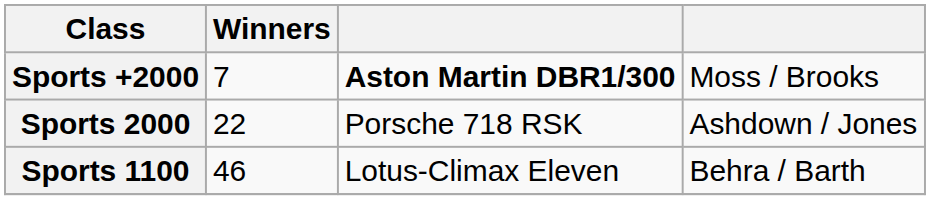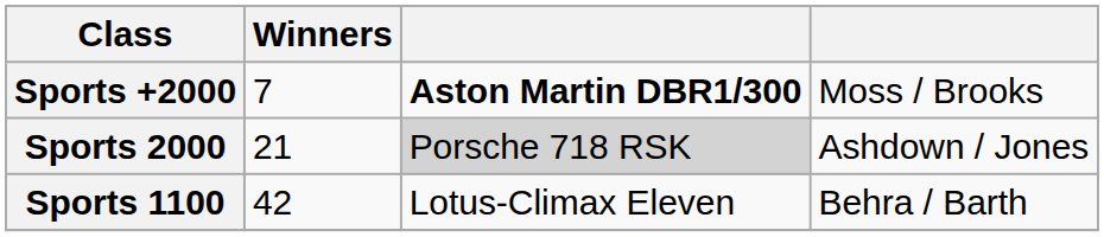Sports 2000 | Winners: 22 -> 21
Sports 2000 | column 3: no background -> lightgrey background
Sports 1100 | Winners: 46 -> 42
